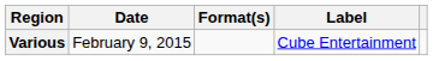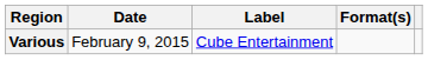columns swapped: Format(s) <-> Label
